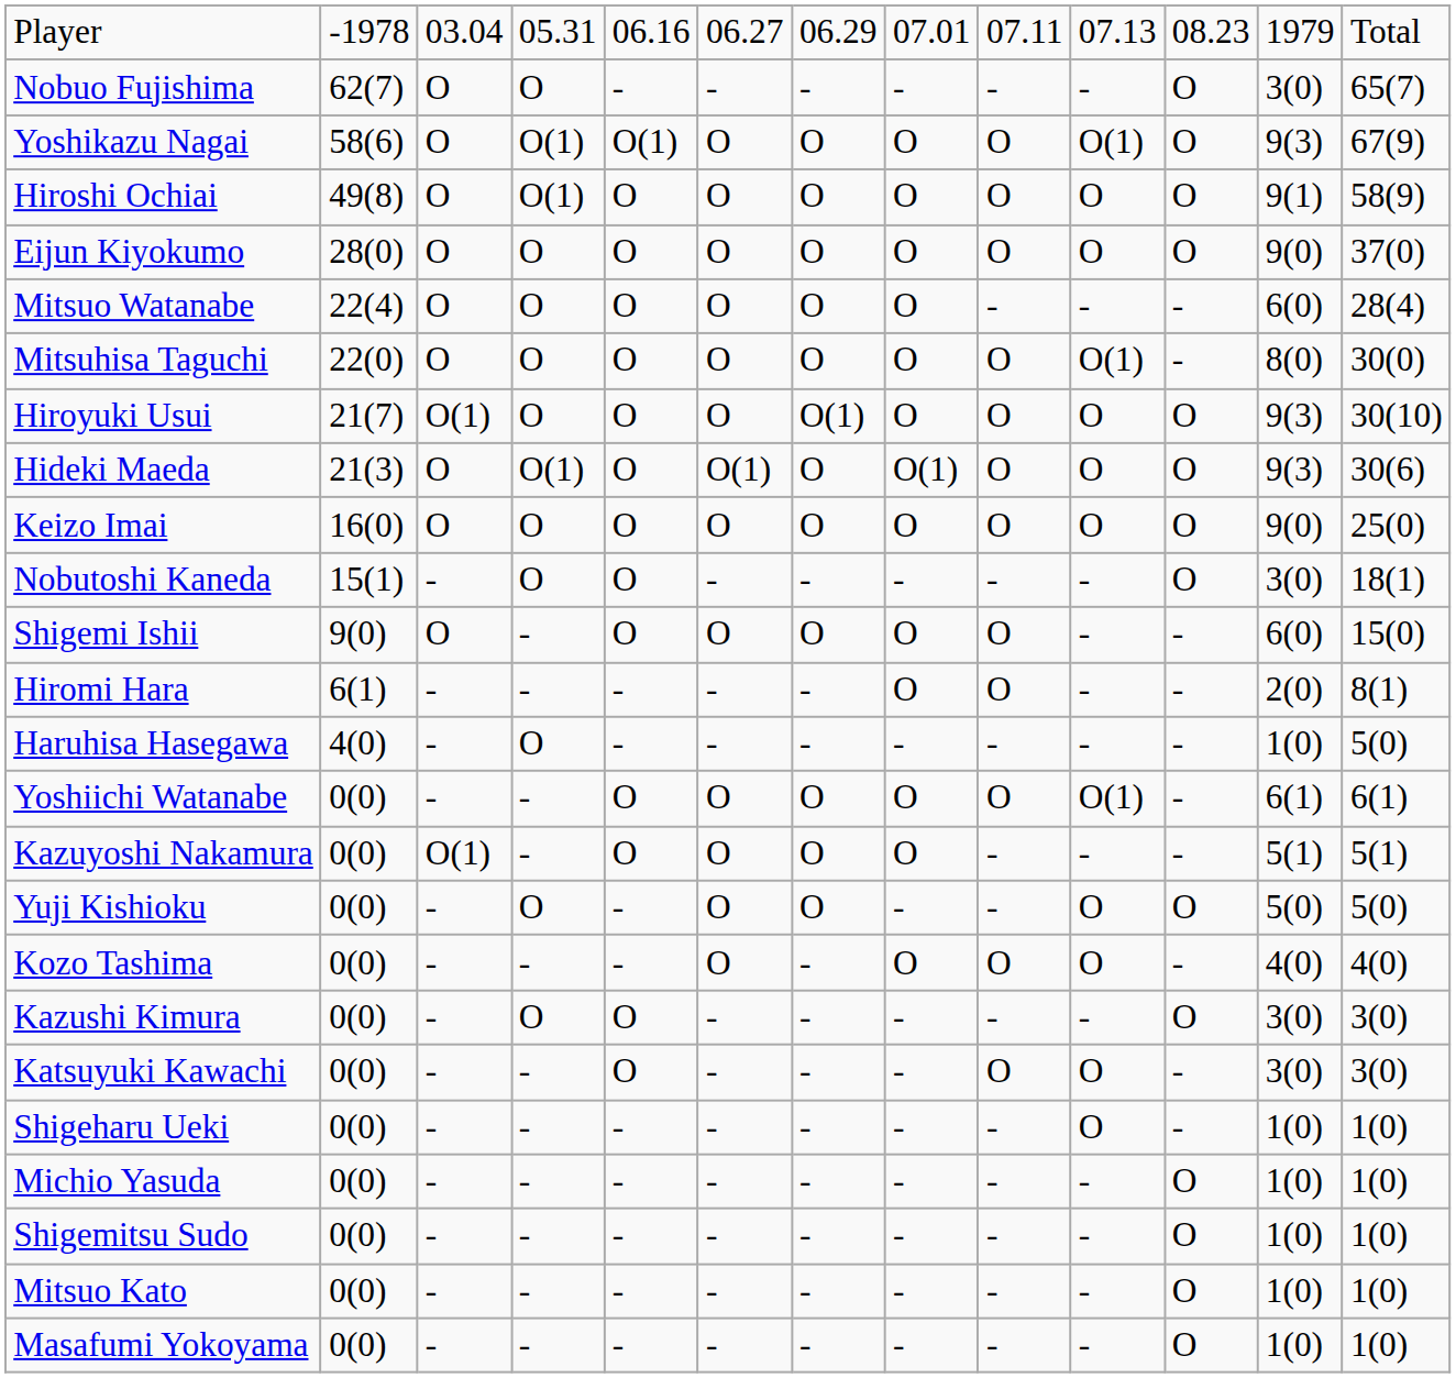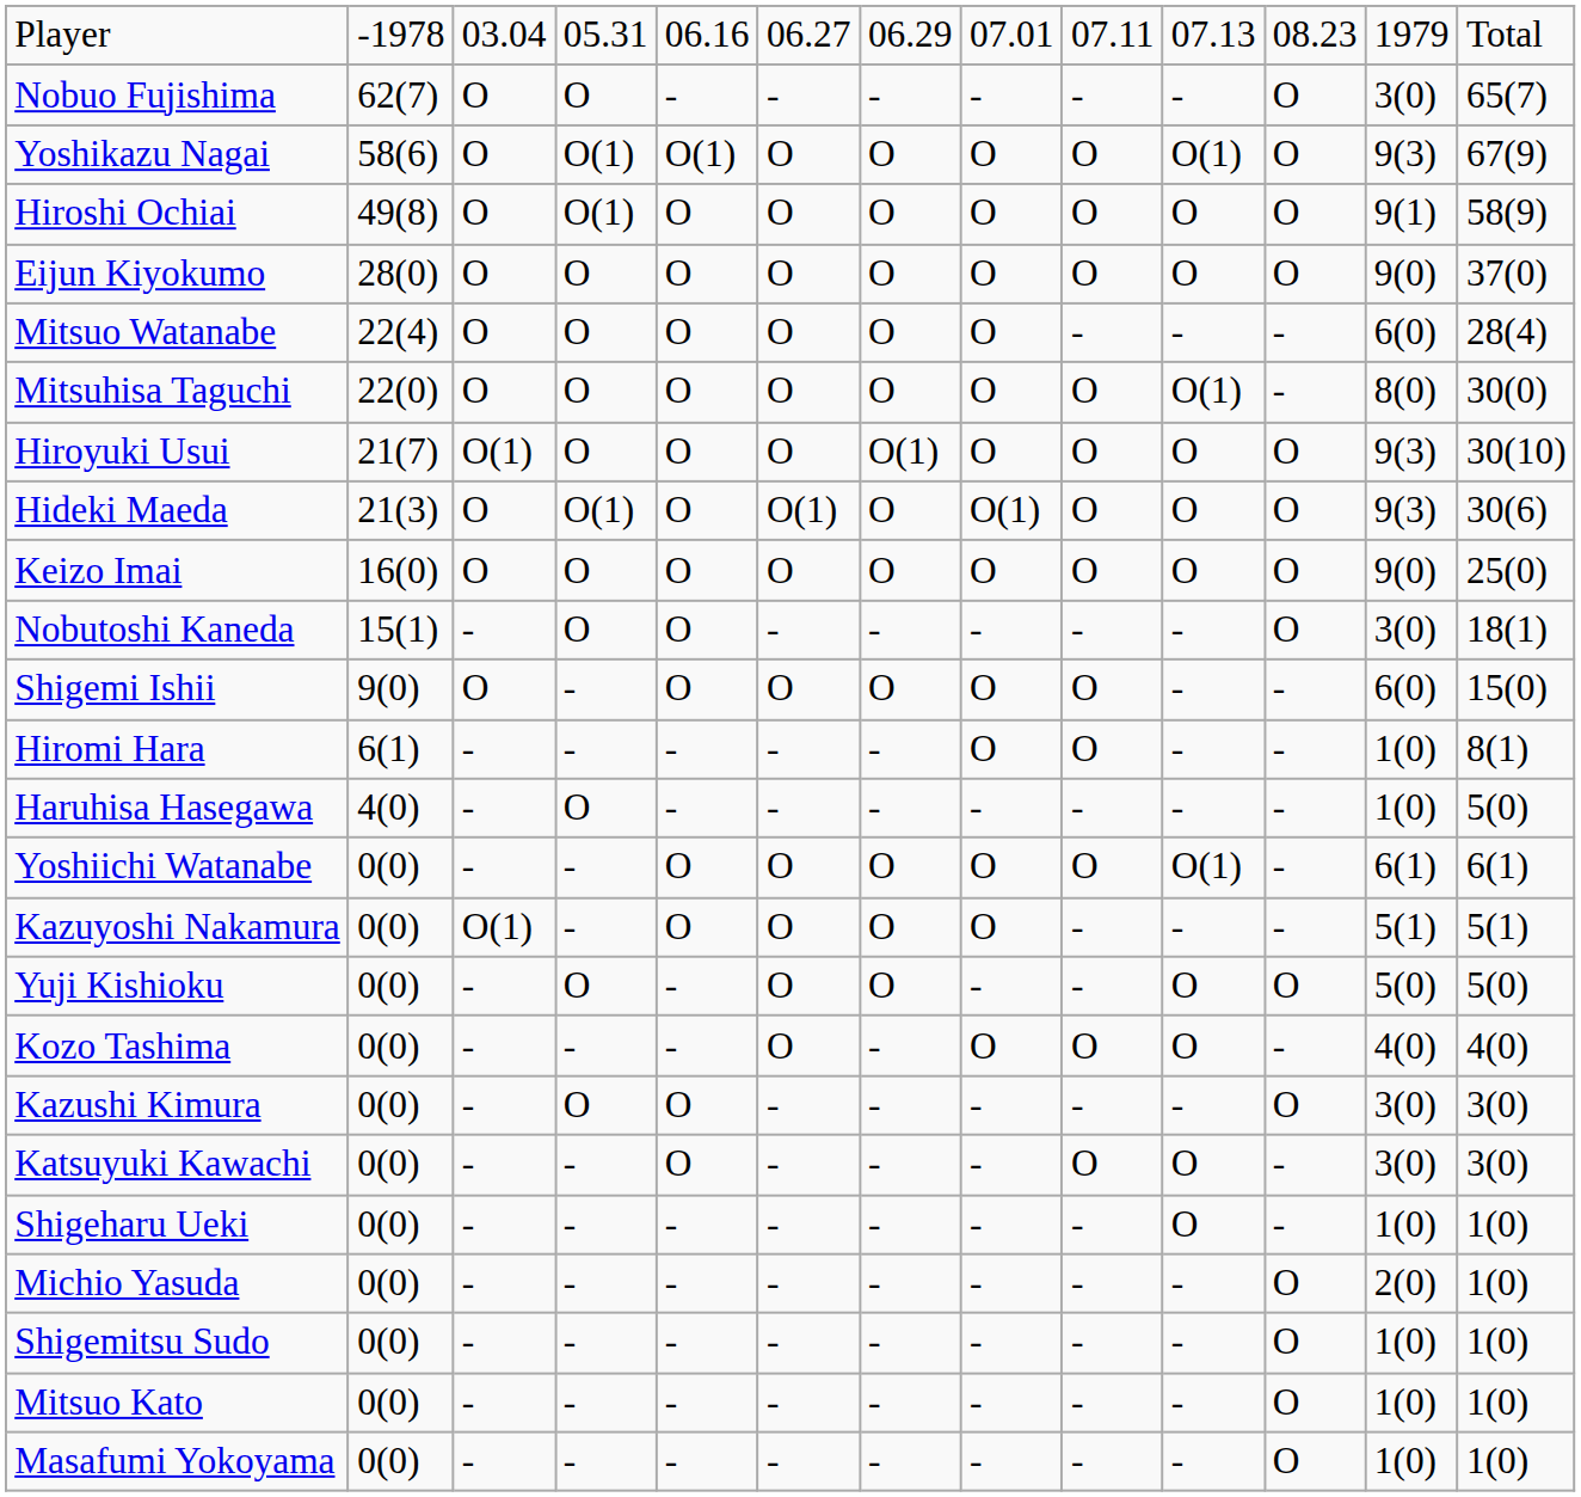Hiromi Hara | column 12: 2(0) -> 1(0)
Michio Yasuda | column 12: 1(0) -> 2(0)
